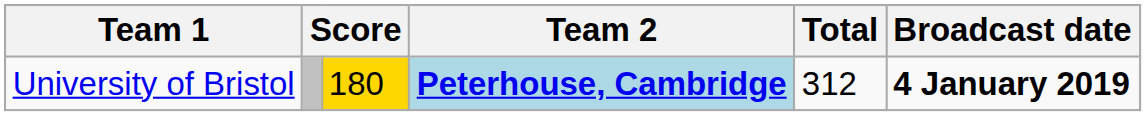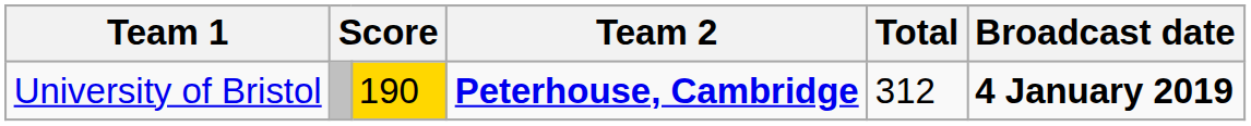University of Bristol | column 3: 180 -> 190
University of Bristol | Team 2: lightblue background -> no background
